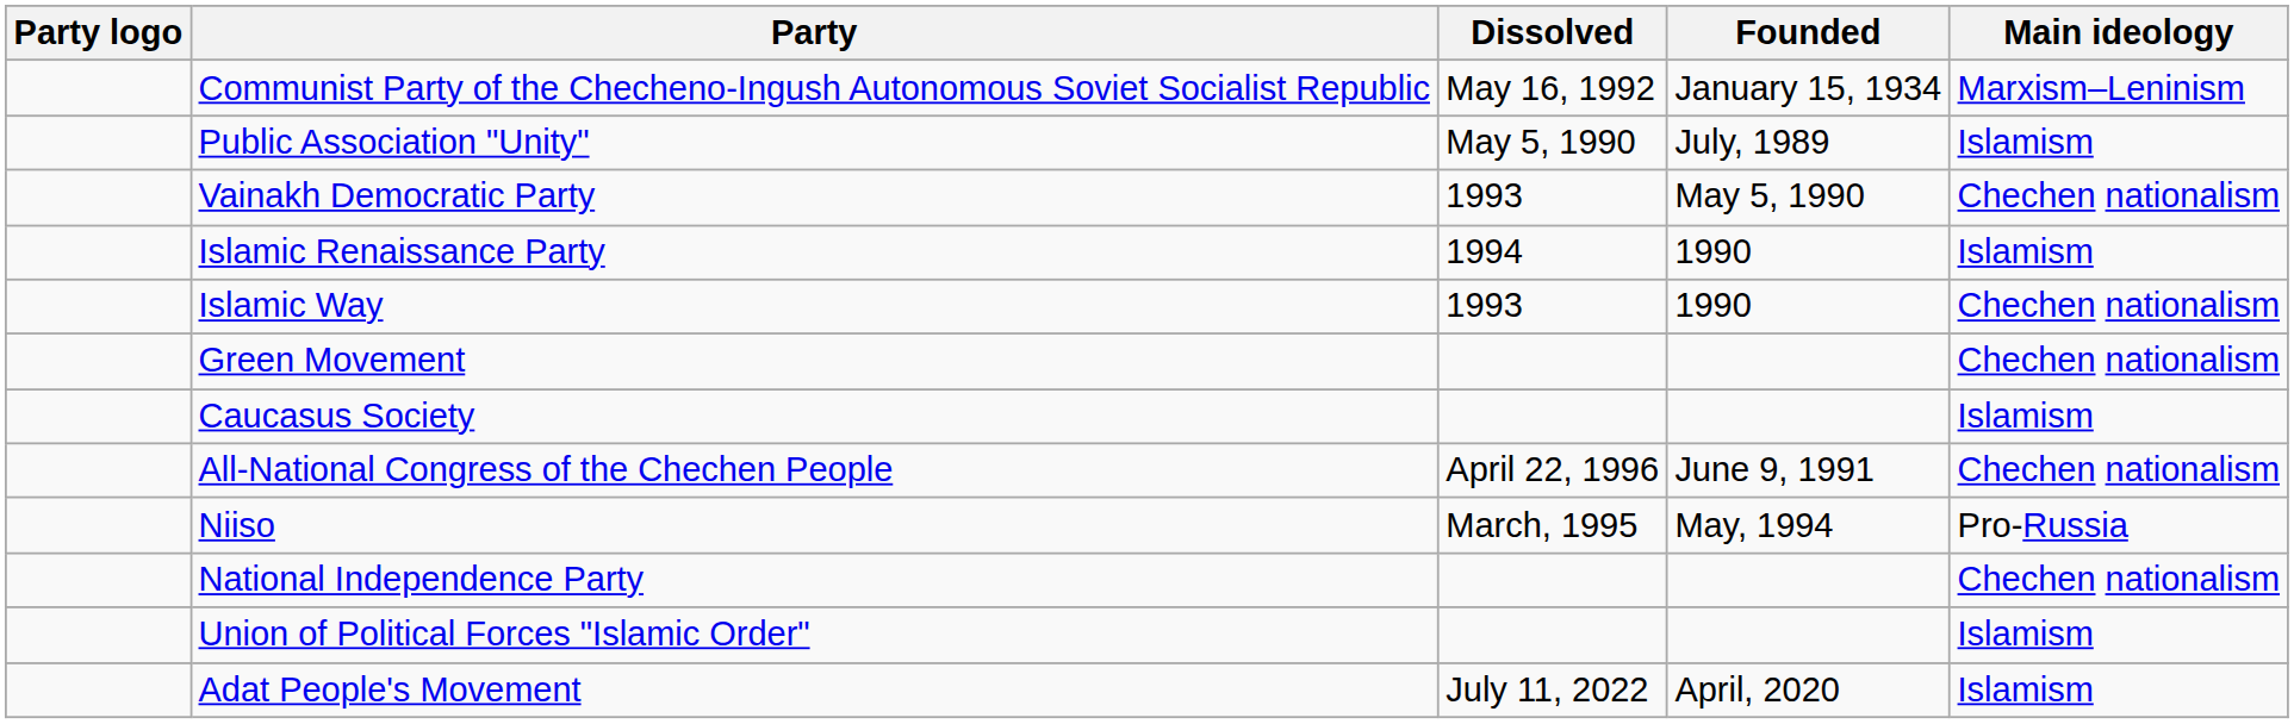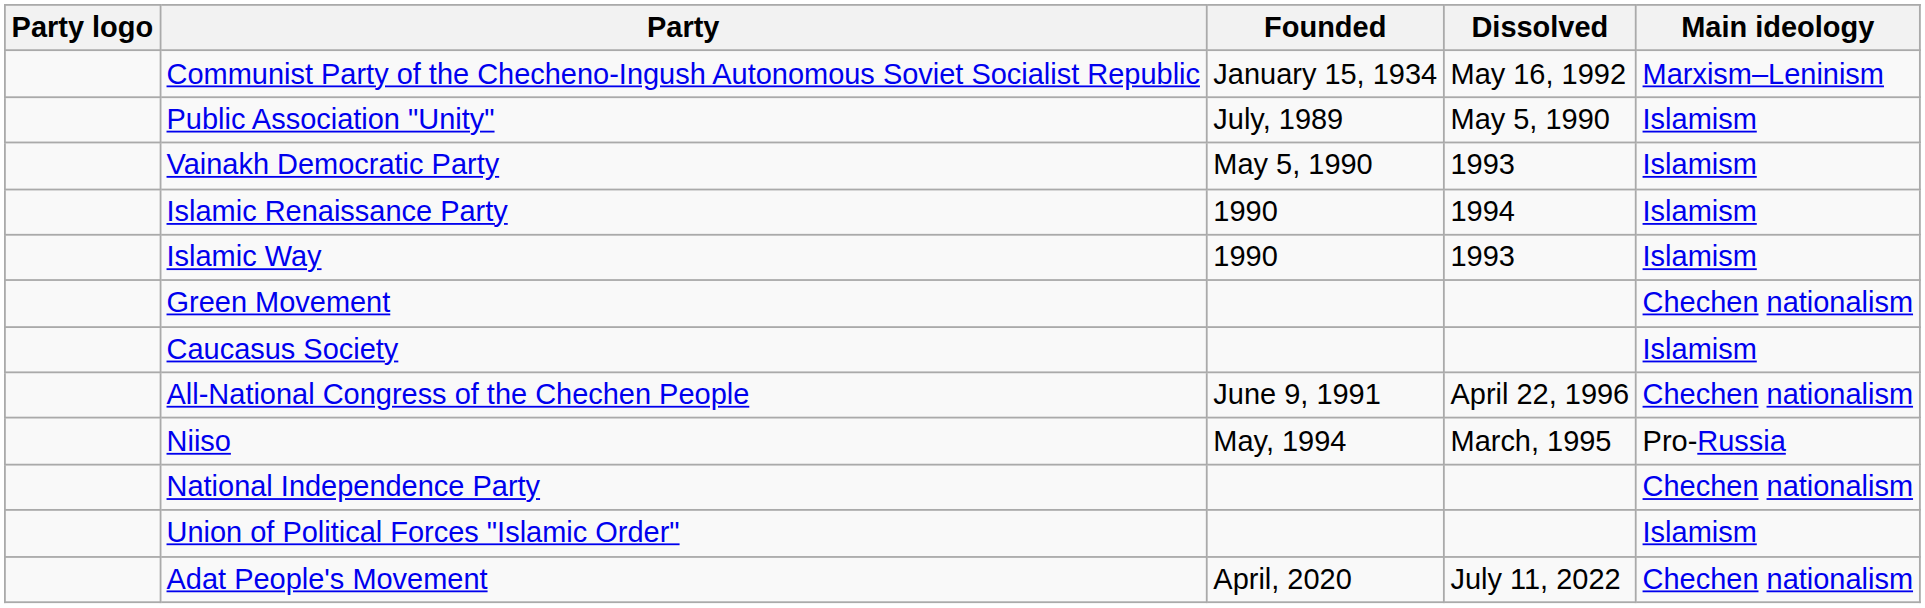columns swapped: Founded <-> Dissolved
Vainakh Democratic Party | Main ideology: Chechen nationalism -> Islamism
Islamic Way | Main ideology: Chechen nationalism -> Islamism
Adat People's Movement | Main ideology: Islamism -> Chechen nationalism
